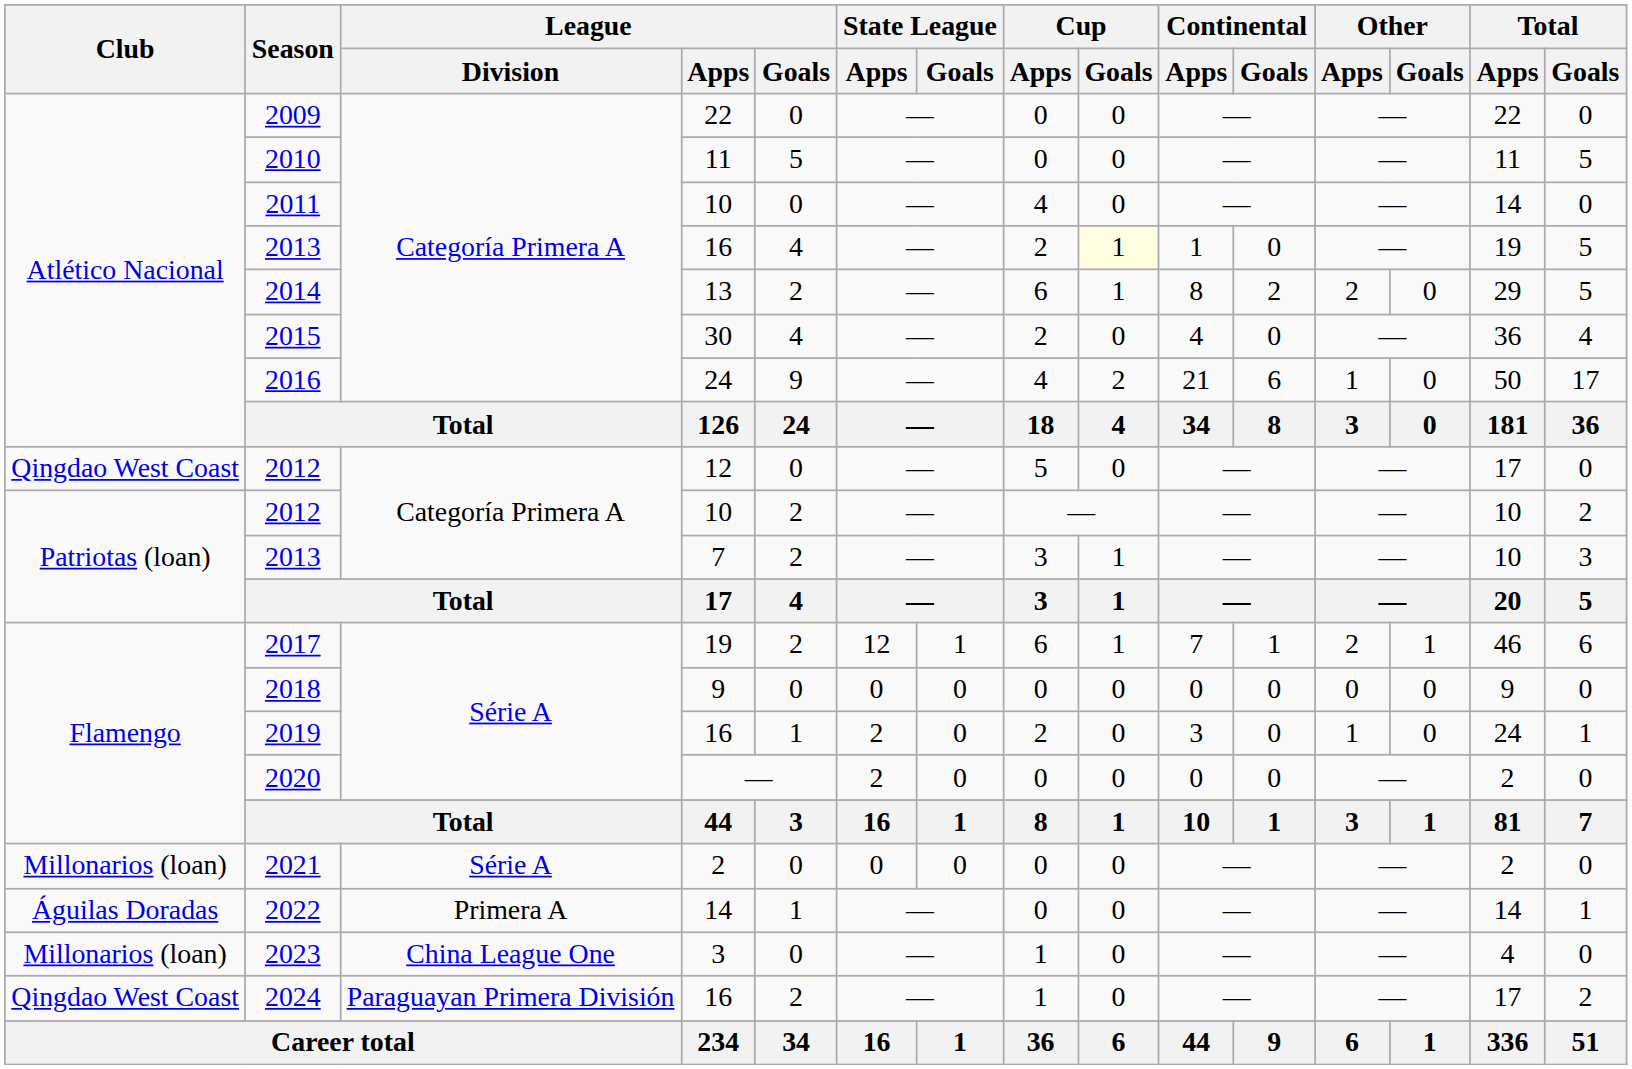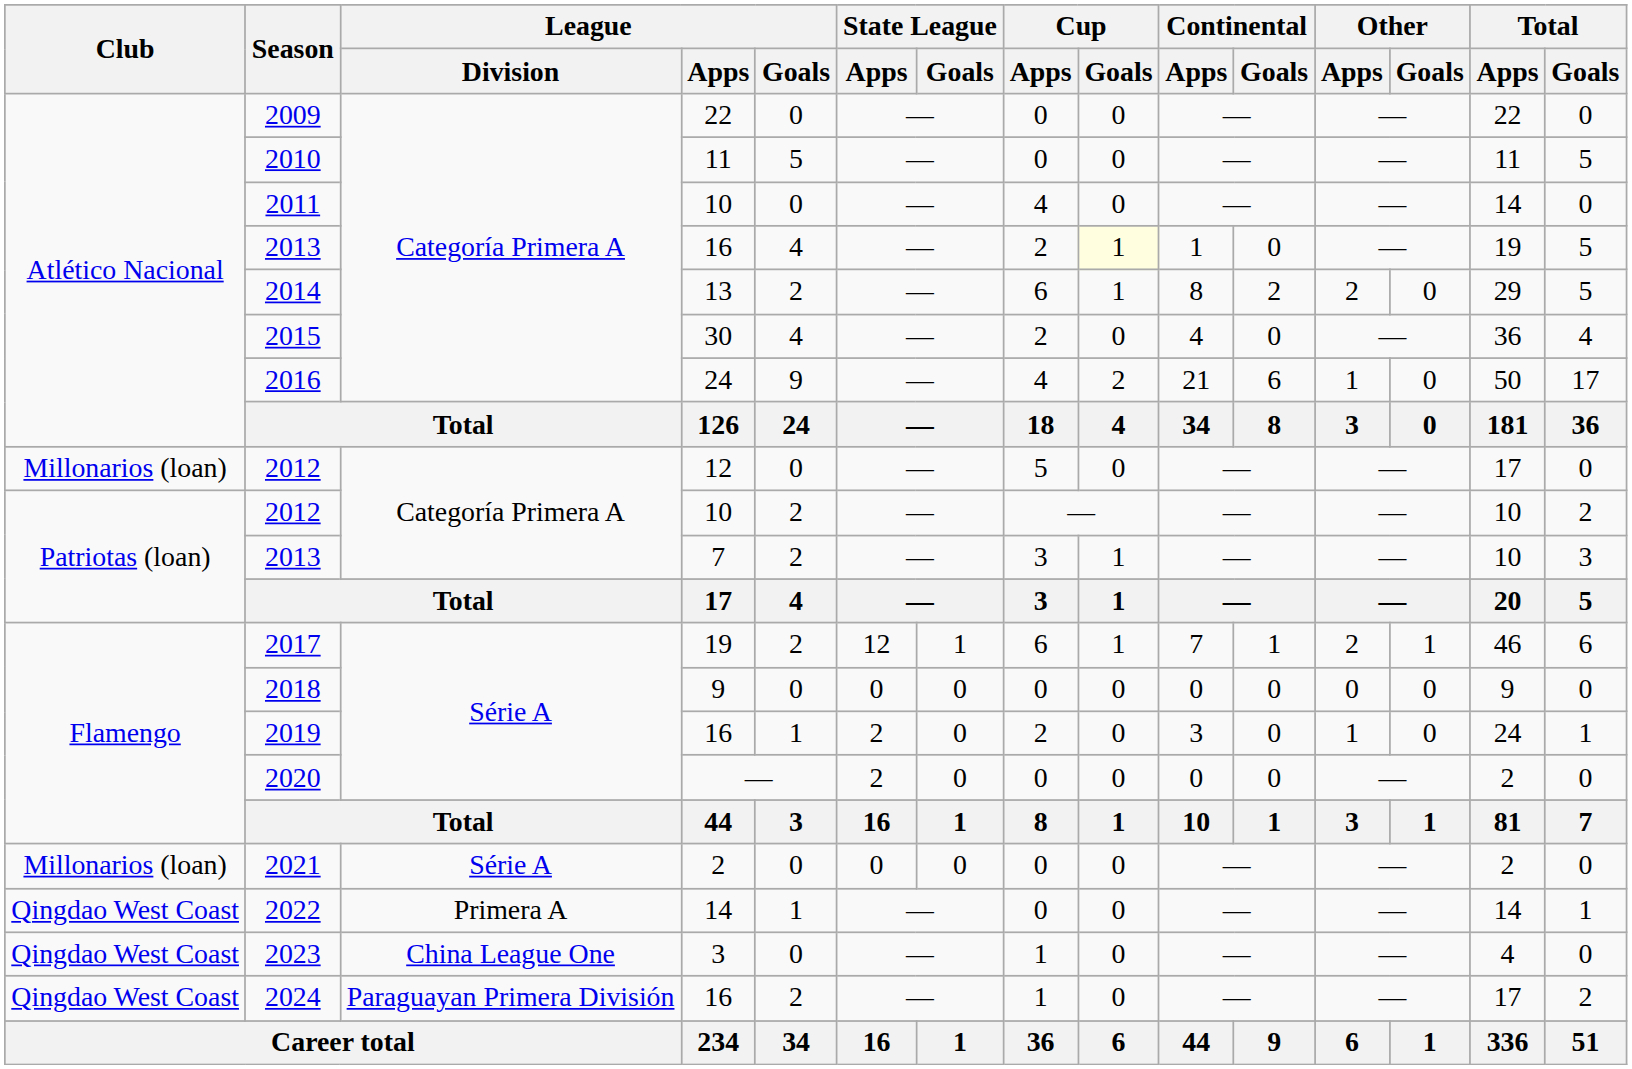2012 / 12 | Club: Qingdao West Coast -> Millonarios (loan)
2022 | Club: Águilas Doradas -> Qingdao West Coast
2023 | Club: Millonarios (loan) -> Qingdao West Coast
